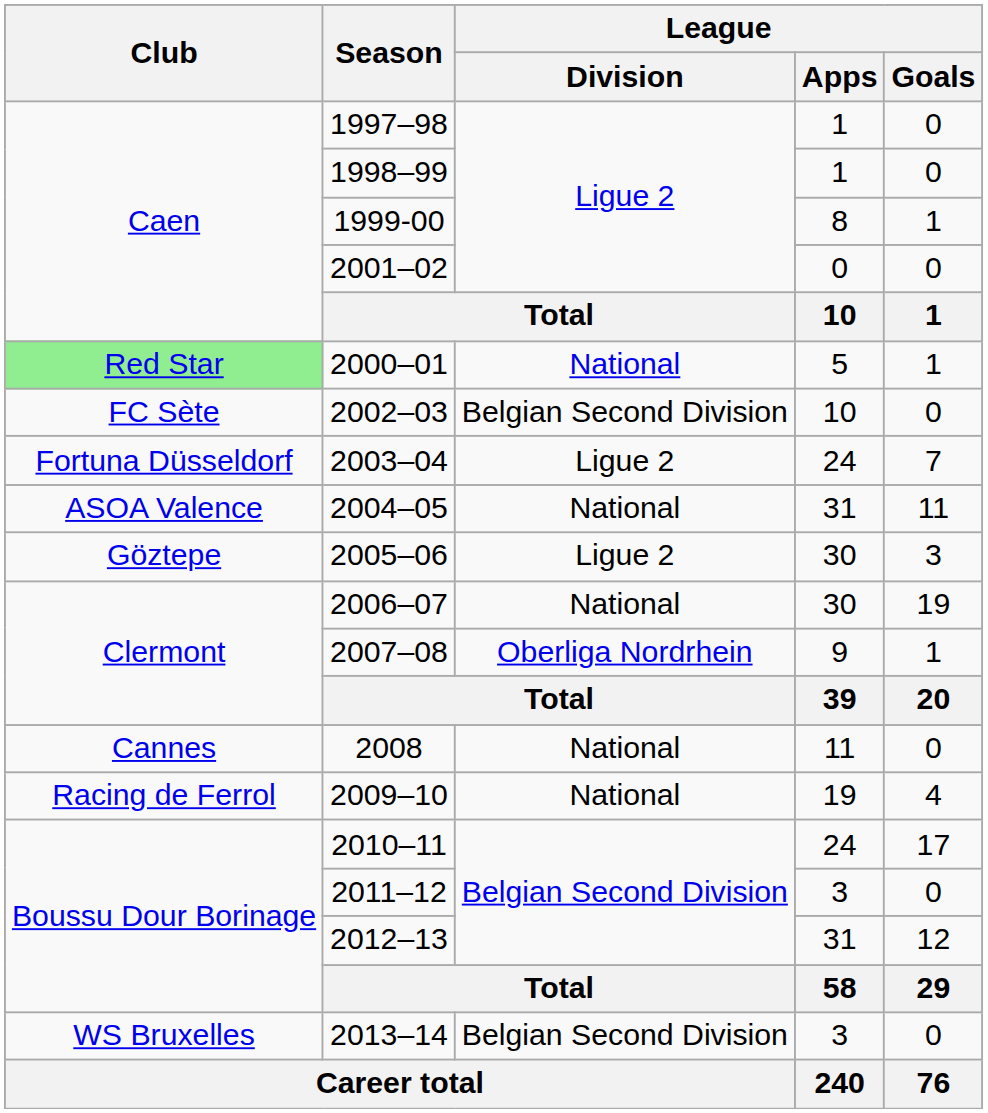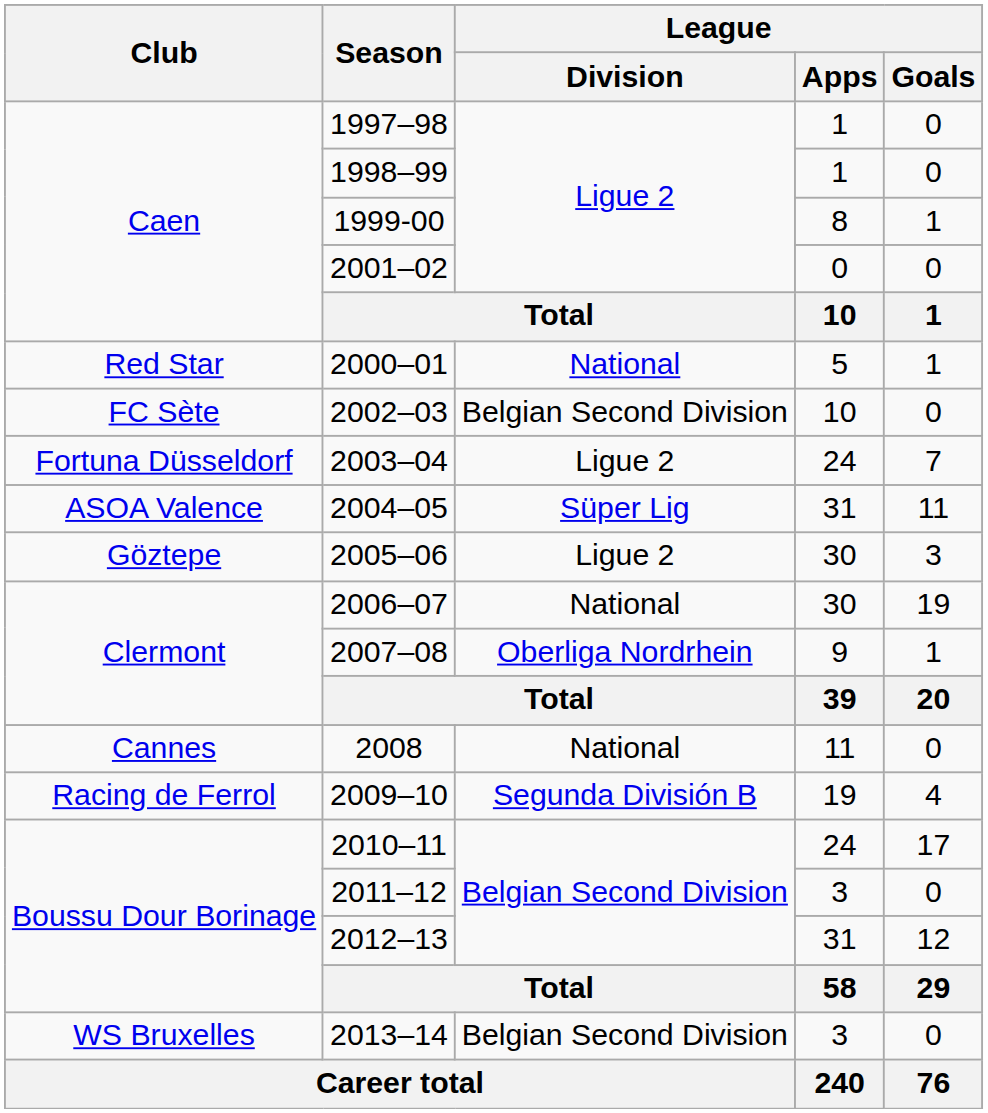2000–01 | Club: lightgreen background -> no background
2004–05 | League / Division: National -> Süper Lig
2009–10 | League / Division: National -> Segunda División B
